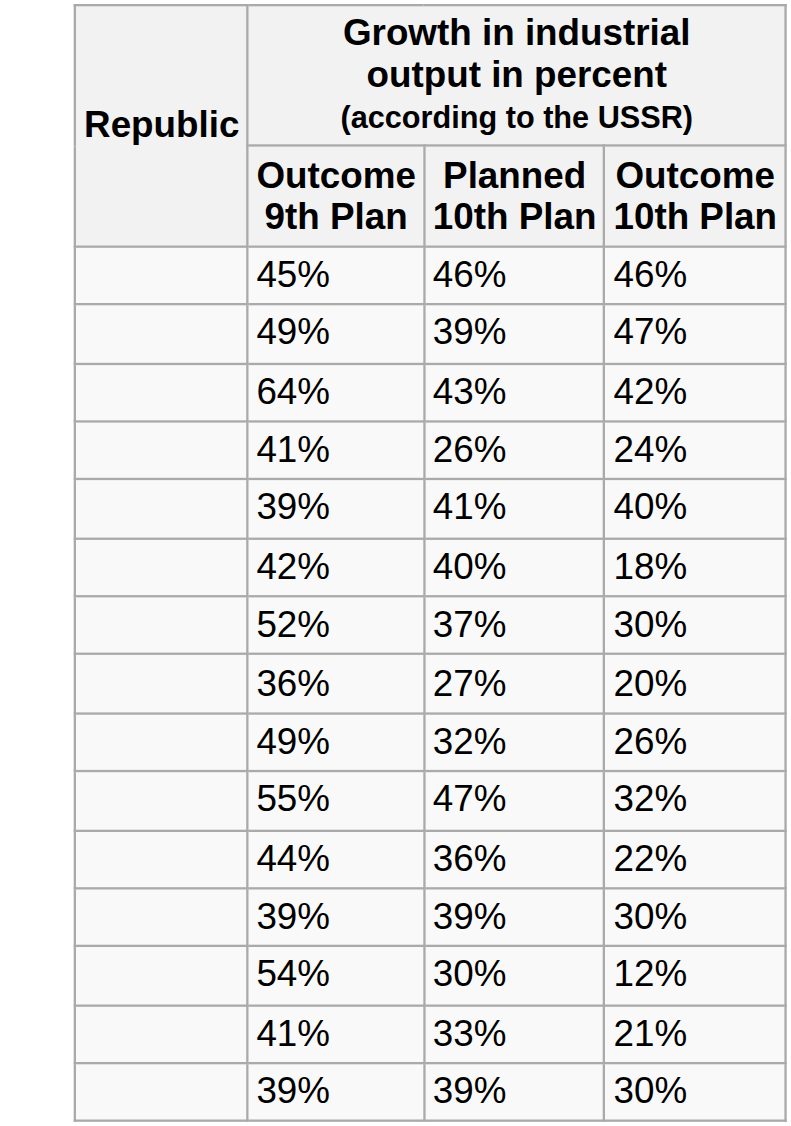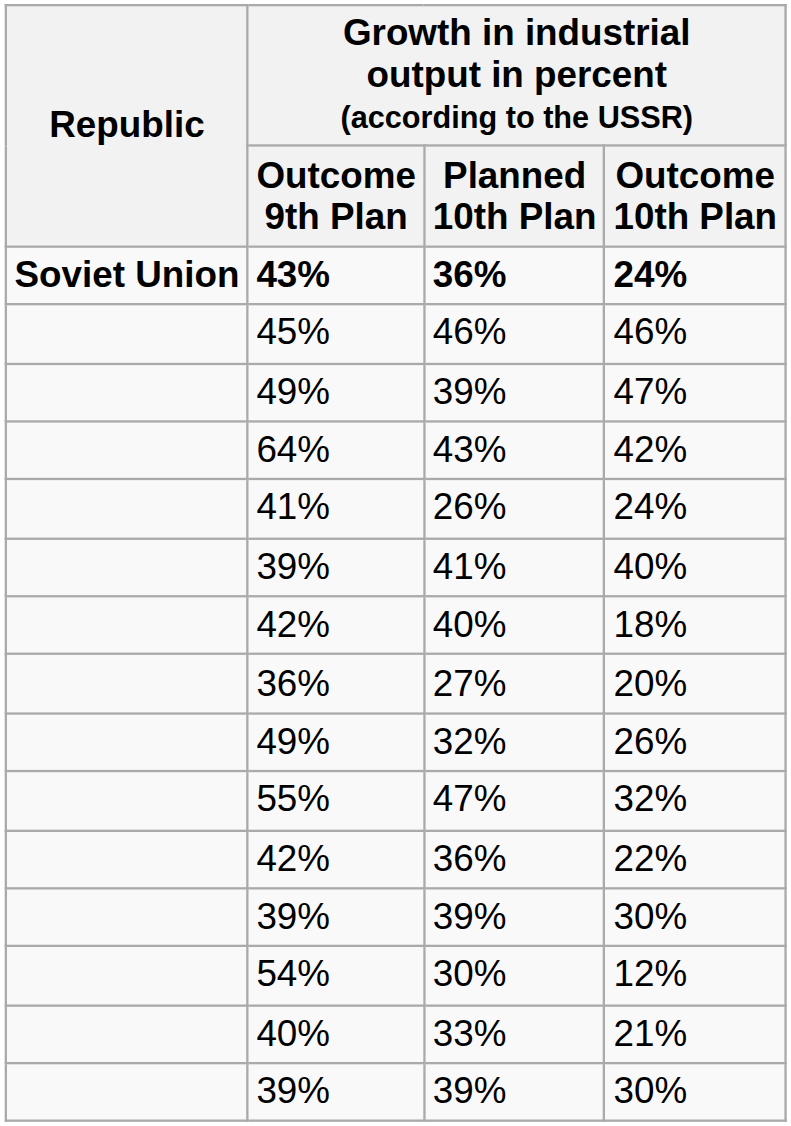+ row: Soviet Union | 43% | 36% | 24%
- row: 52% | 37% | 30%
36% / 22% | column 2: 44% -> 42%
33% | column 2: 41% -> 40%
